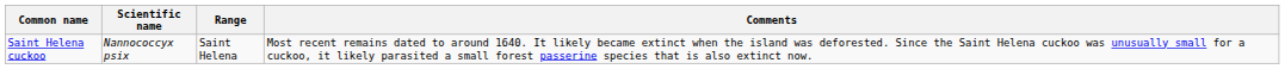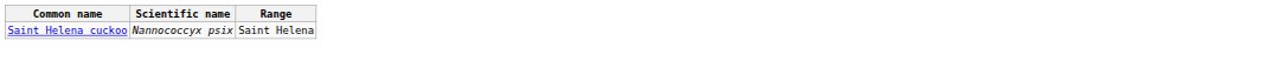- column: Comments | Most recent remains dated to around 1640. It likely became extinct when the island was deforested. Since the Saint Helena cuckoo was unusually small for a cuckoo, it likely parasited a small forest passerine species that is also extinct now.
